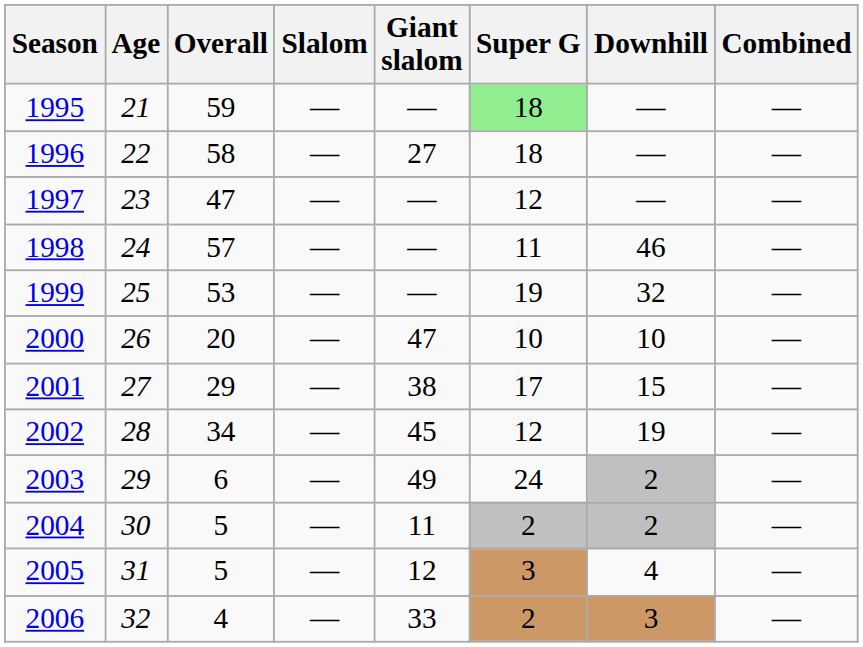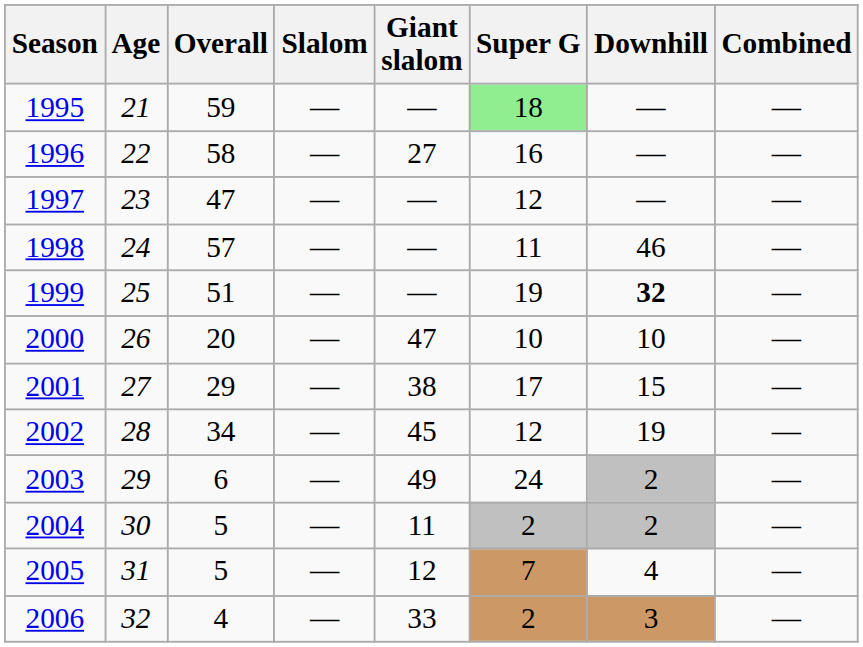1996 | Super G: 18 -> 16
1999 | Overall: 53 -> 51
1999 | Downhill: normal -> bold
2005 | Super G: 3 -> 7
